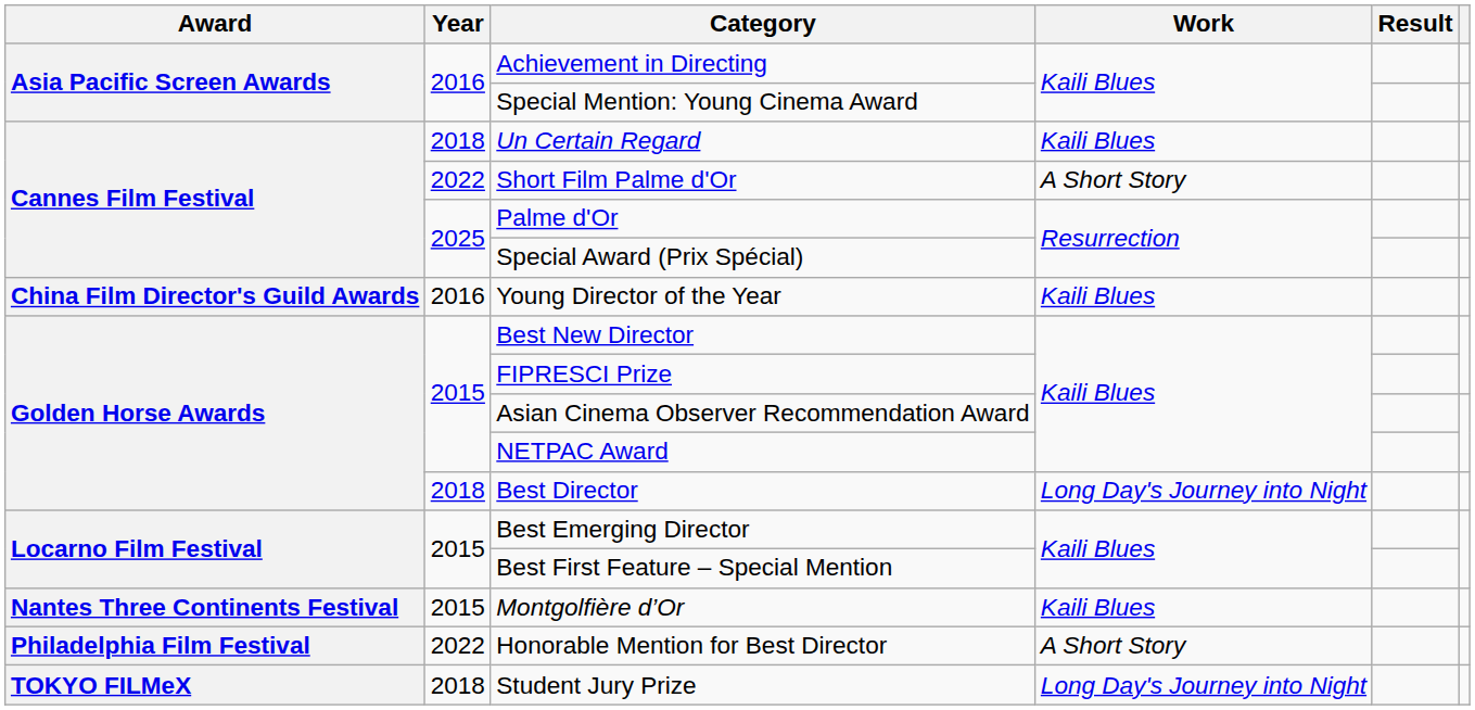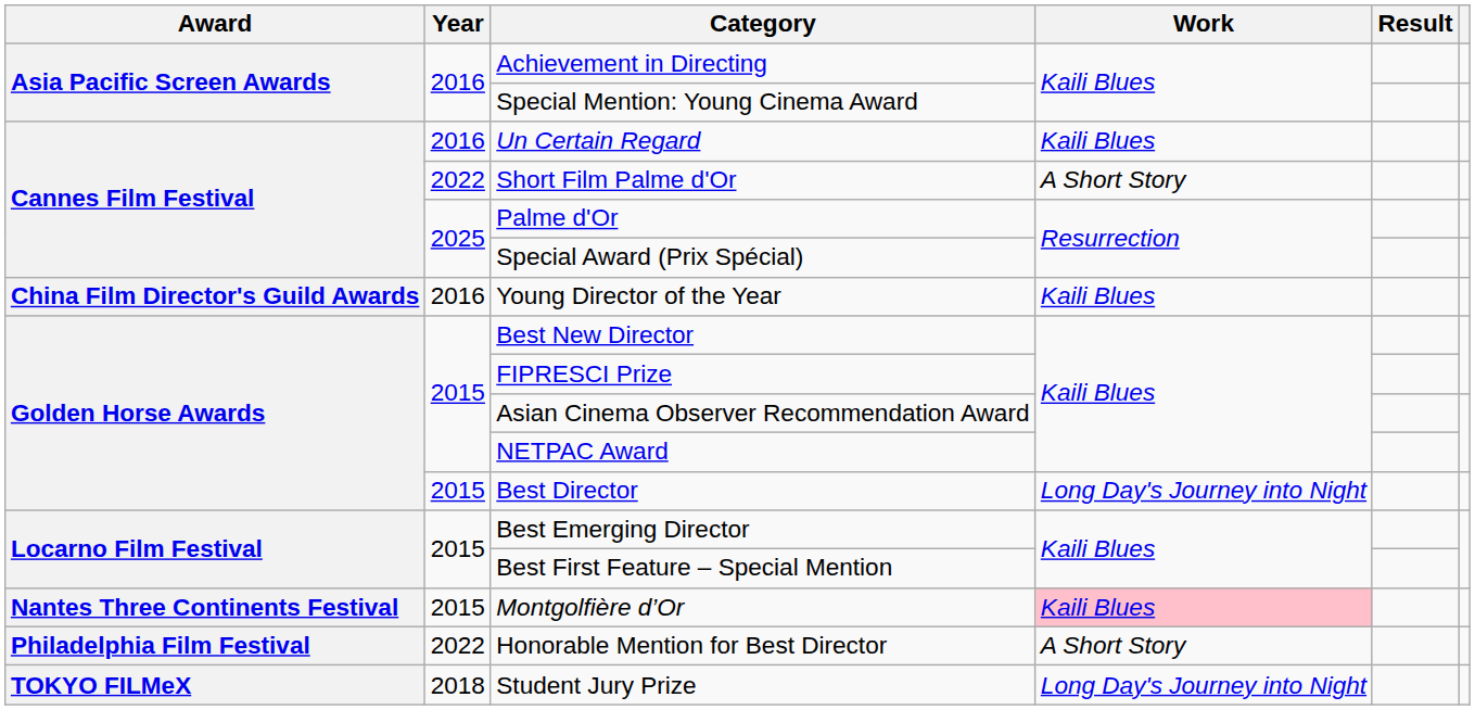Un Certain Regard | Year: 2018 -> 2016
Best Director | Year: 2018 -> 2015
Montgolfière d’Or | Work: no background -> pink background
